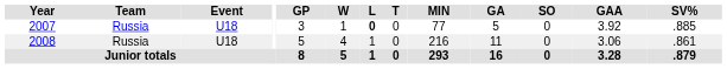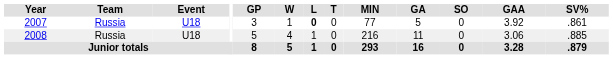2007 | SV%: .885 -> .861
2008 | SV%: .861 -> .885
